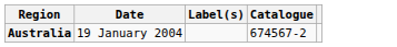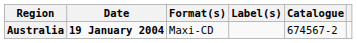+ column: Format(s) | Maxi-CD
Australia | Date: normal -> bold
